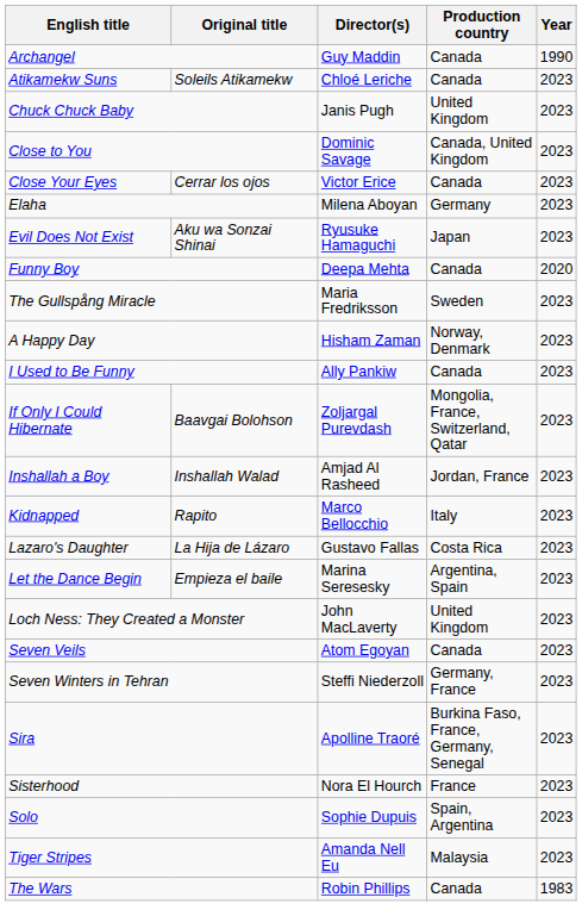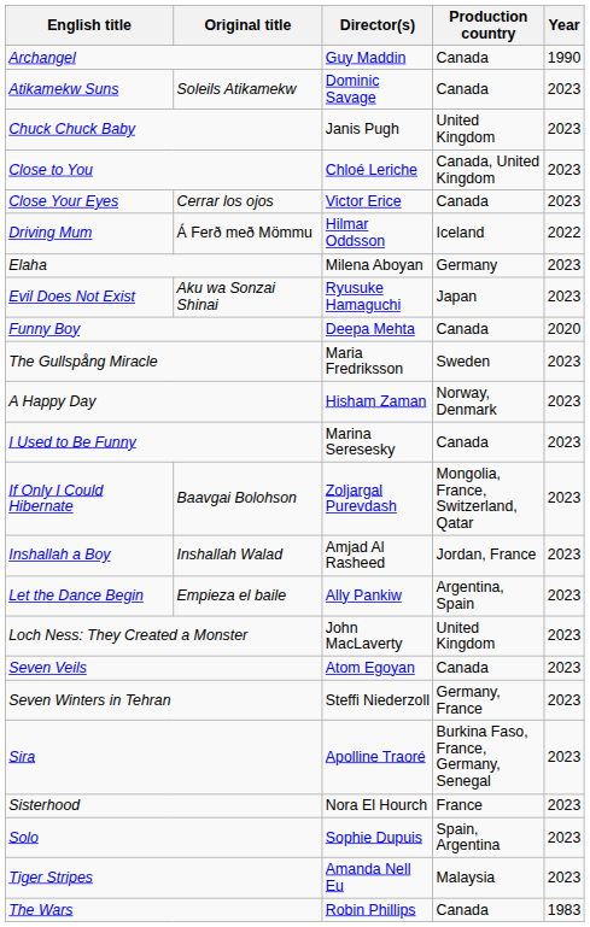Atikamekw Suns | Director(s): Chloé Leriche -> Dominic Savage
Close to You | Director(s): Dominic Savage -> Chloé Leriche
+ row: Driving Mum | Á Ferð með Mömmu | Hilmar Oddsson | Iceland | 2022
I Used to Be Funny | Director(s): Ally Pankiw -> Marina Seresesky
- row: Kidnapped | Rapito | Marco Bellocchio | Italy | 2023
- row: Lazaro's Daughter | La Hija de Lázaro | Gustavo Fallas | Costa Rica | 2023
Let the Dance Begin | Director(s): Marina Seresesky -> Ally Pankiw
